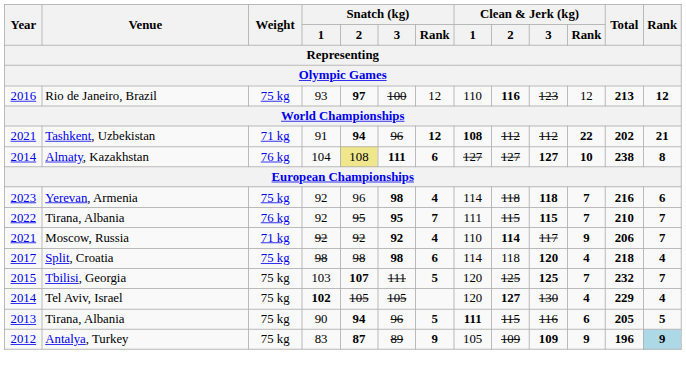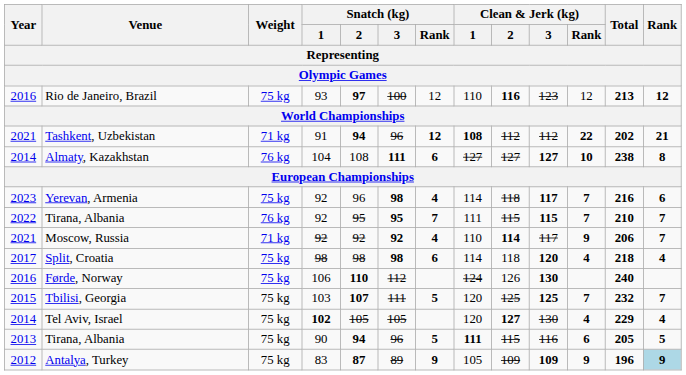Almaty, Kazakhstan | Snatch (kg) / 2: khaki background -> no background
Yerevan, Armenia | Clean & Jerk (kg) / 3: 118 -> 117
+ row: 2016 | Førde, Norway | 75 kg | 106 | 110 | 112 | 124 | 126 | 130 | 240
